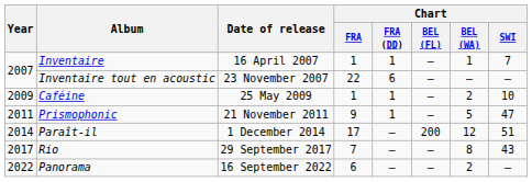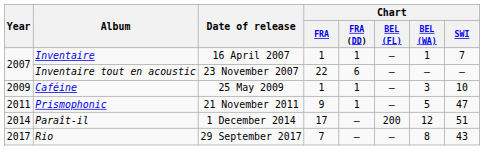Caféine | Chart / BEL (WA): 2 -> 3
- row: 2022 | Panorama | 16 September 2022 | 6 | — | — | 2 | —
